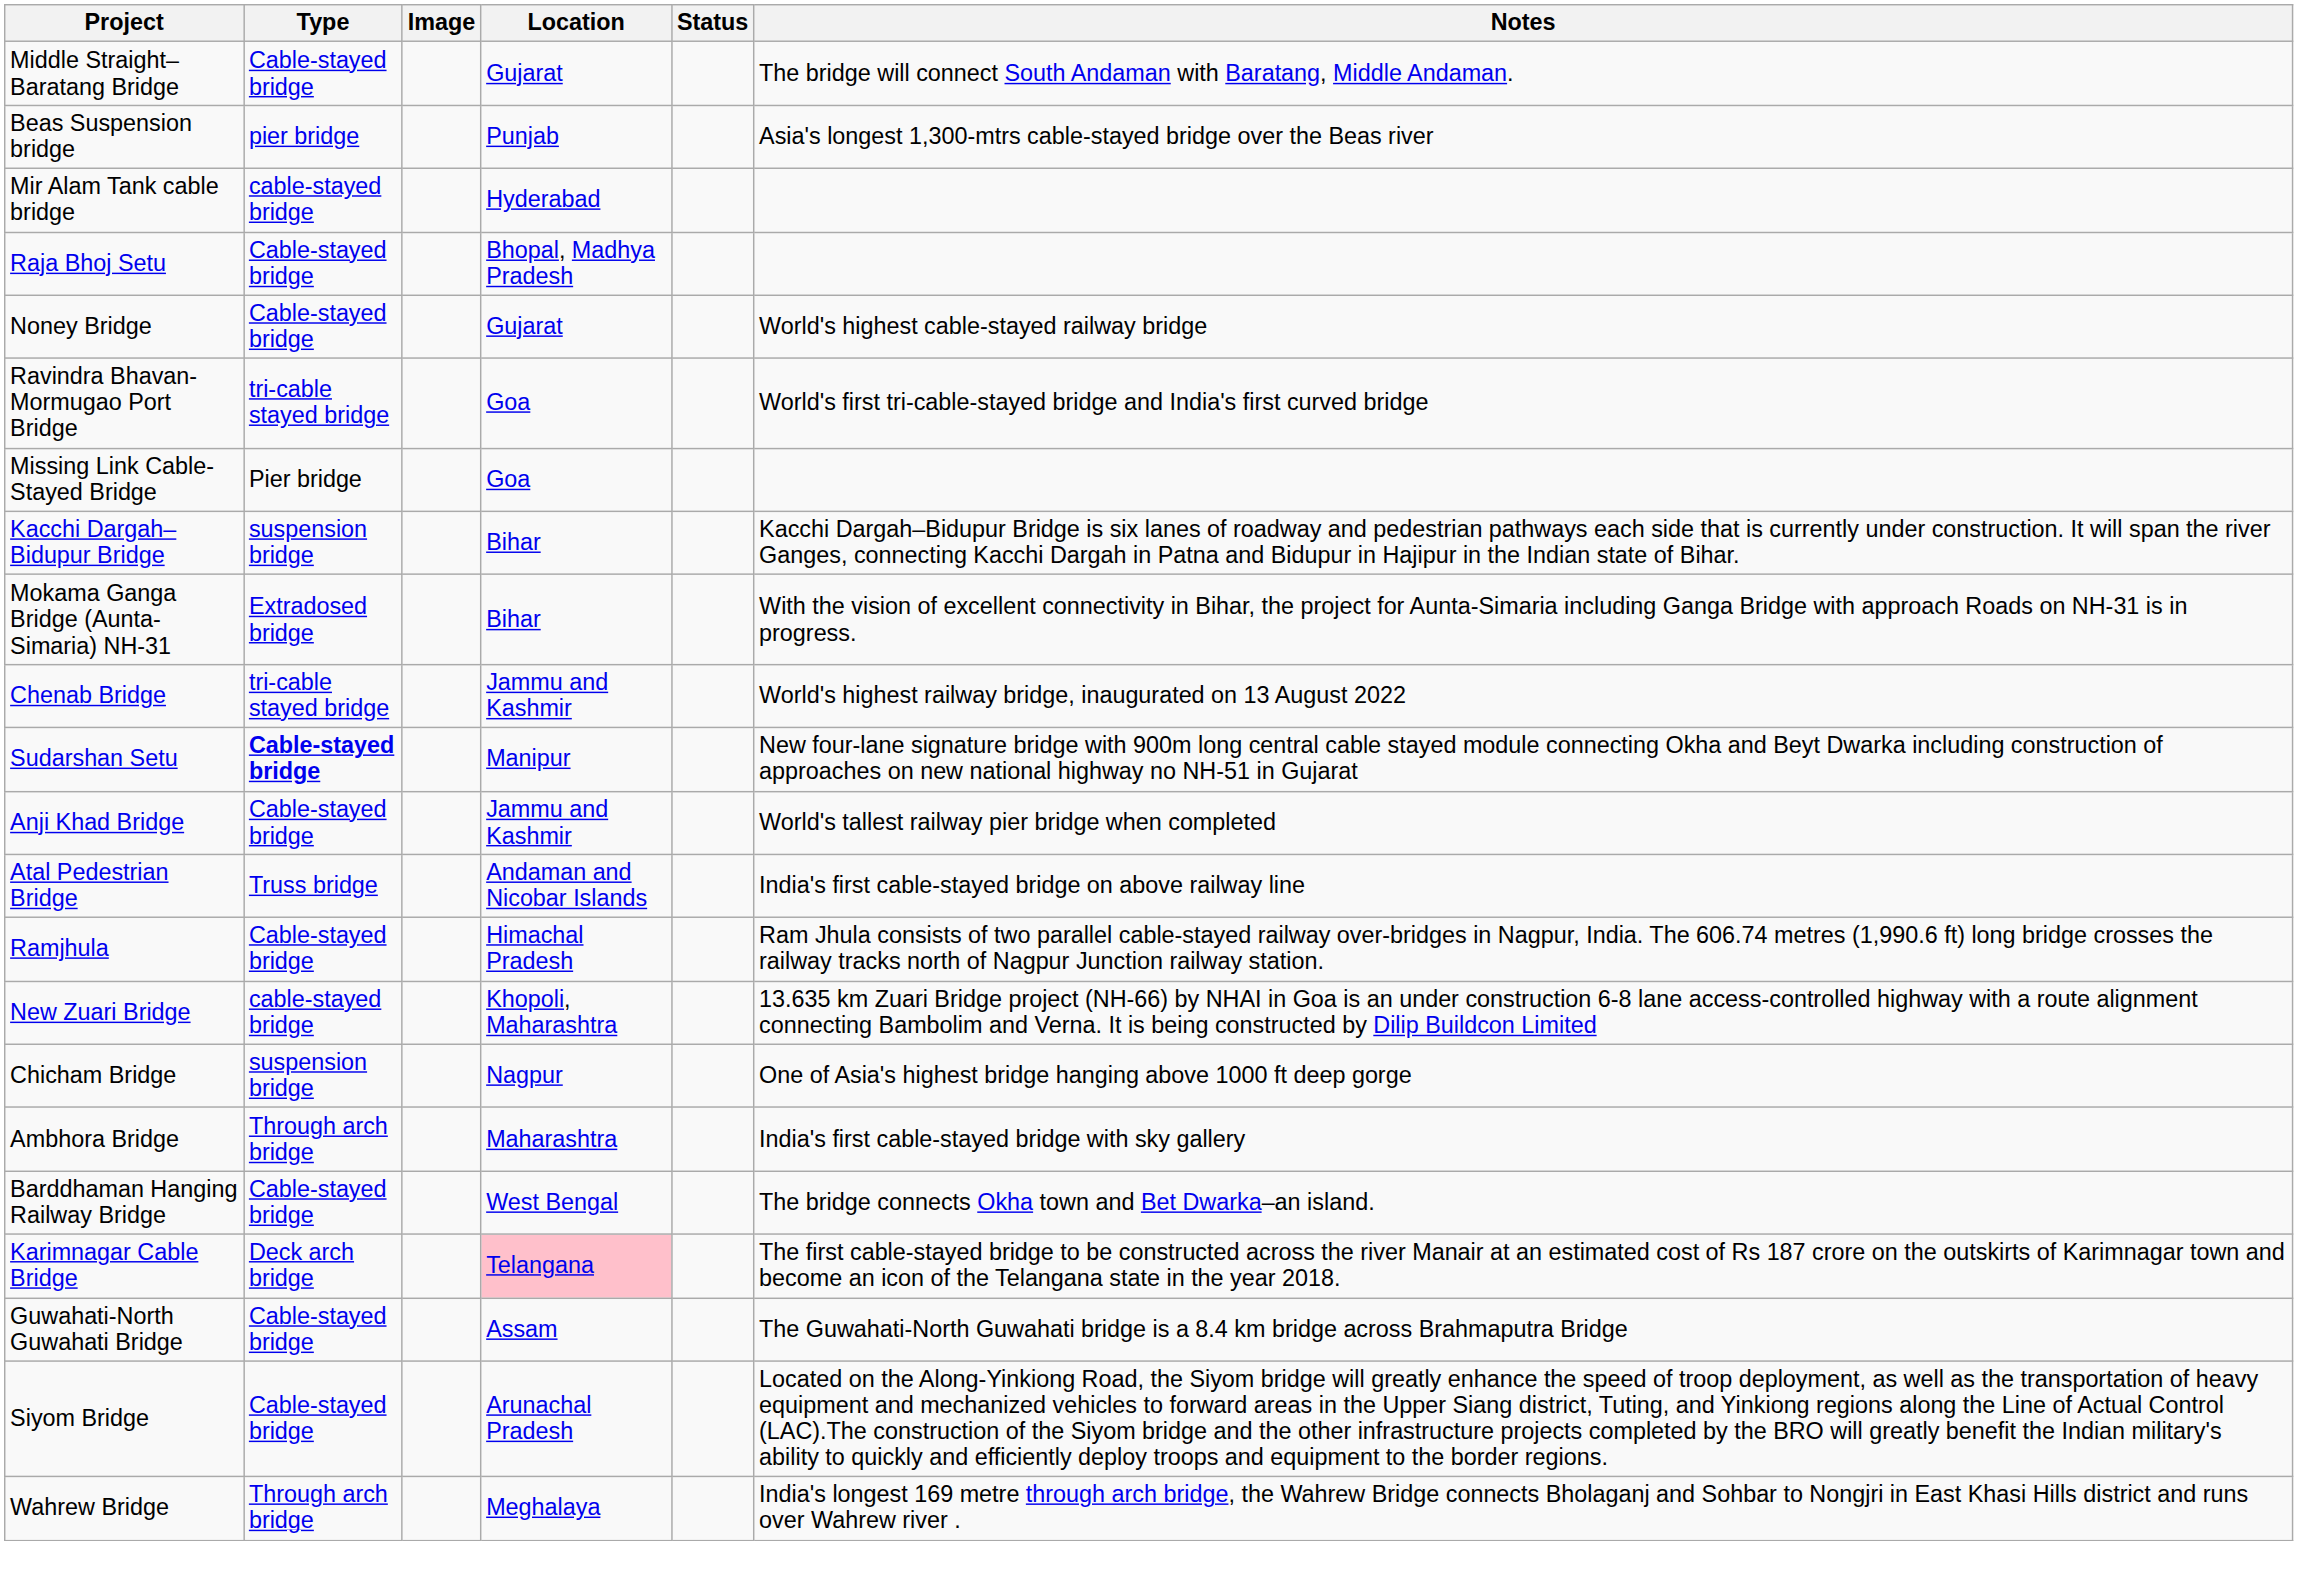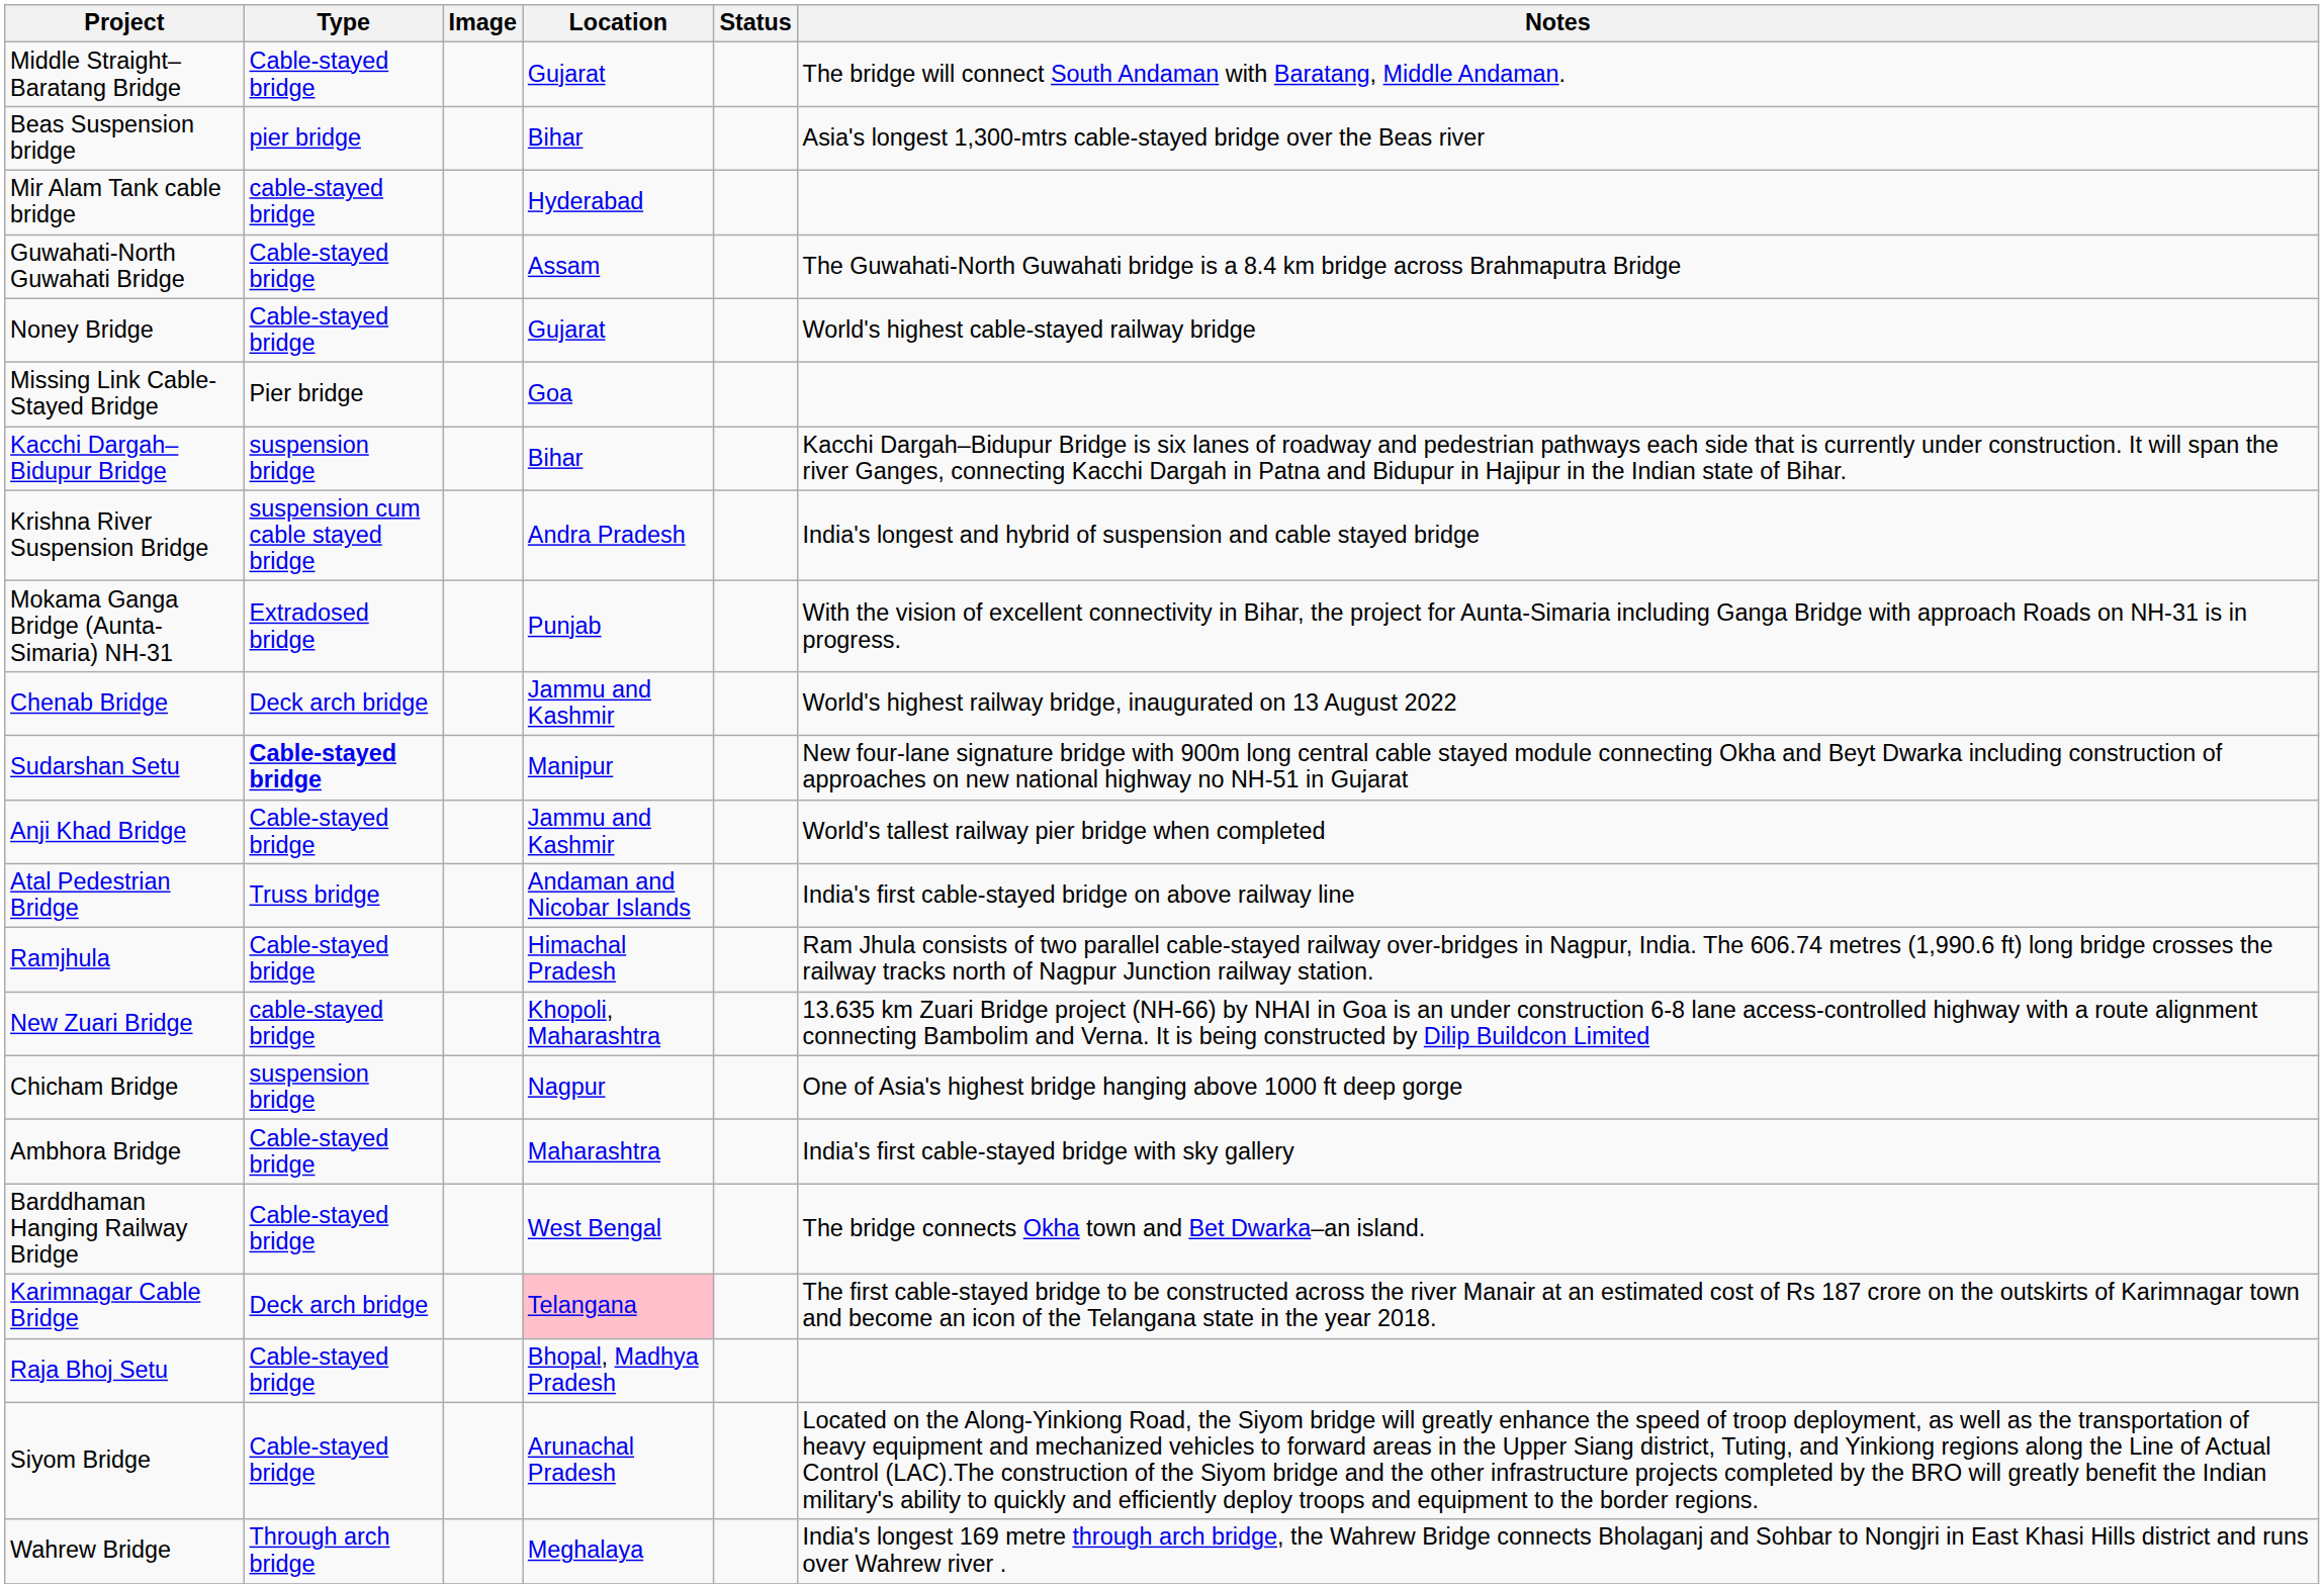Beas Suspension bridge | Location: Punjab -> Bihar
rows swapped: Guwahati-North Guwahati Bridge <-> Raja Bhoj Setu
- row: Ravindra Bhavan-Mormugao Port Bridge | tri-cable stayed bridge | Goa | World's first tri-cable-stayed bridge and India's first curved bridge
+ row: Krishna River Suspension Bridge | suspension cum cable stayed bridge | Andra Pradesh | India's longest and hybrid of suspension and cable stayed bridge
Mokama Ganga Bridge (Aunta-Simaria) NH-31 | Location: Bihar -> Punjab
Chenab Bridge | Type: tri-cable stayed bridge -> Deck arch bridge
Ambhora Bridge | Type: Through arch bridge -> Cable-stayed bridge
